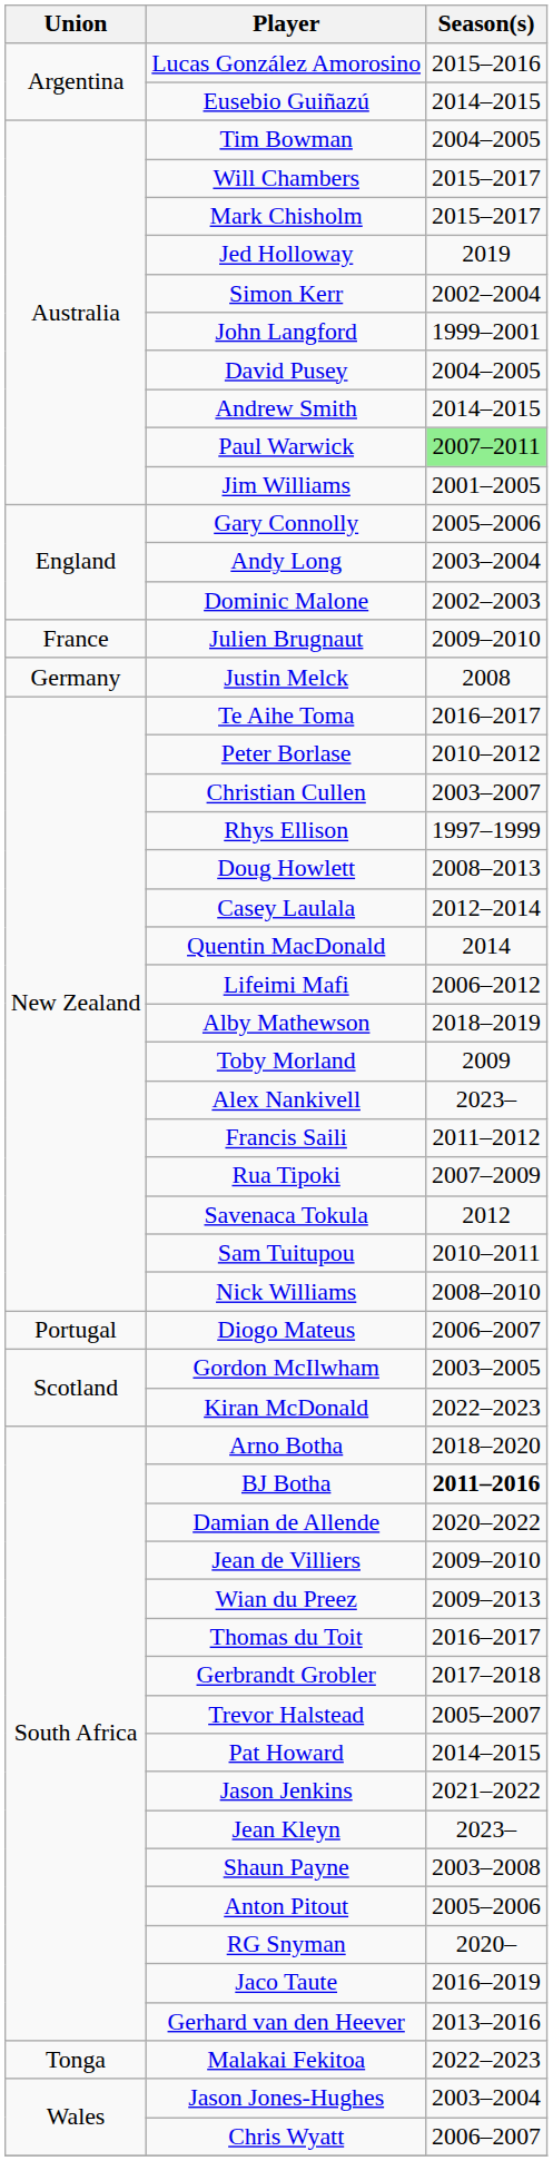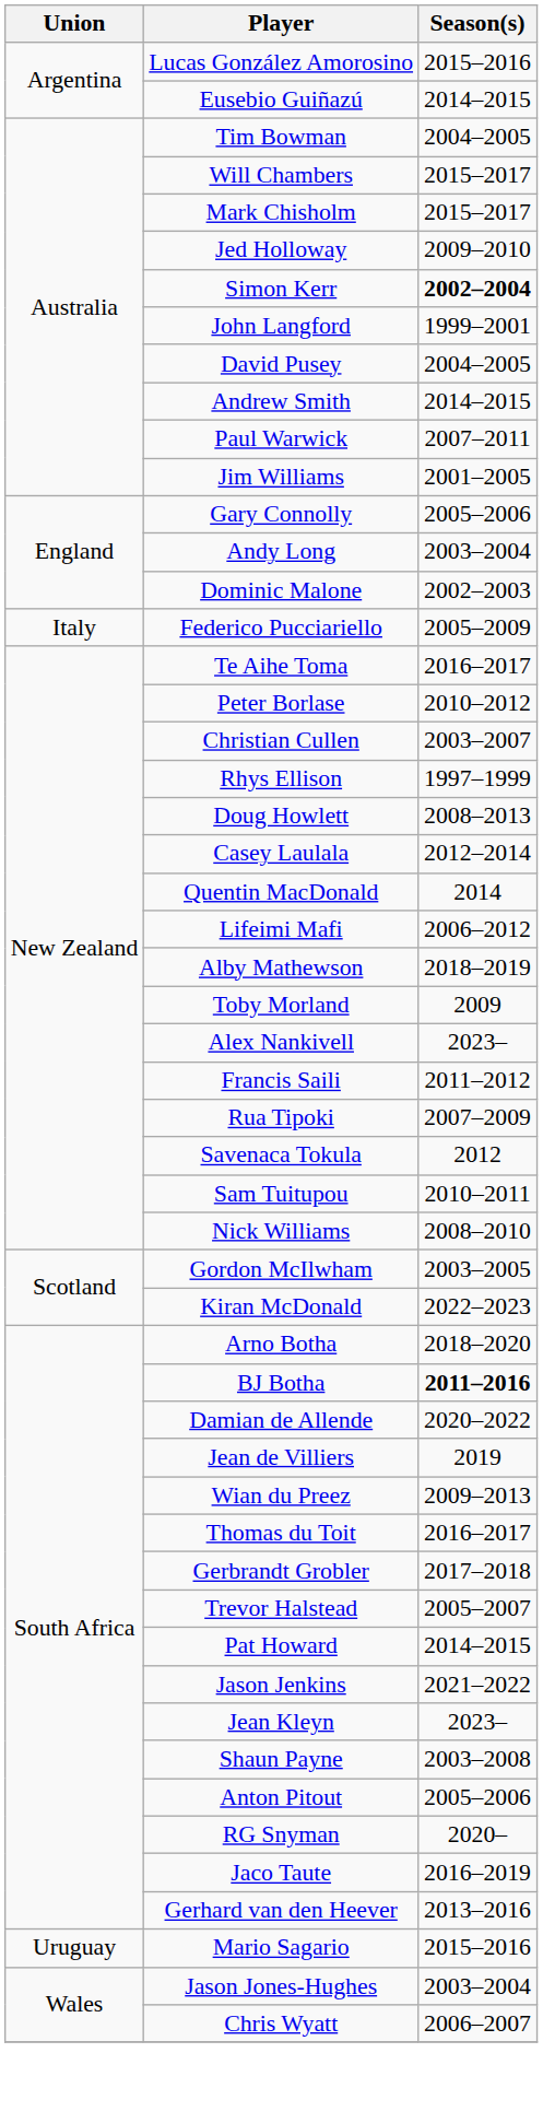Jed Holloway | Season(s): 2019 -> 2009–2010
Simon Kerr | Season(s): normal -> bold
Paul Warwick | Season(s): lightgreen background -> no background
- row: France | Julien Brugnaut | 2009–2010
- row: Germany | Justin Melck | 2008
+ row: Italy | Federico Pucciariello | 2005–2009
- row: Portugal | Diogo Mateus | 2006–2007
Jean de Villiers | Season(s): 2009–2010 -> 2019
- row: Tonga | Malakai Fekitoa | 2022–2023
+ row: Uruguay | Mario Sagario | 2015–2016
